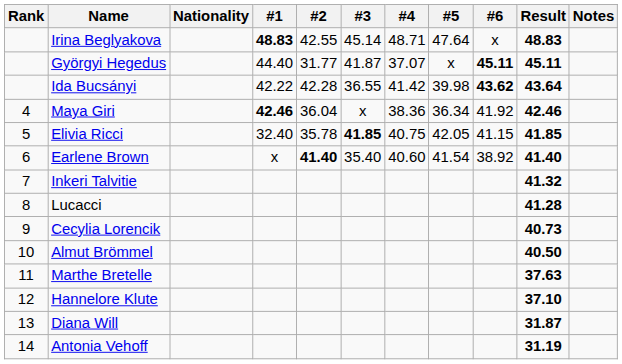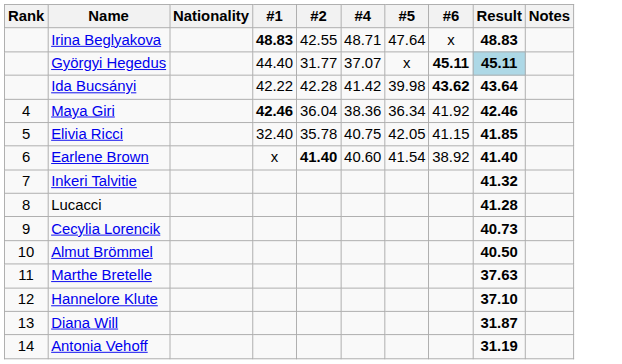- column: #3 | 45.14 | 41.87 | 36.55 | x | 41.85 | 35.40
Györgyi Hegedus | Result: no background -> lightblue background
